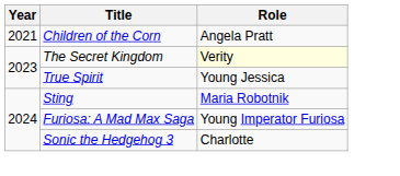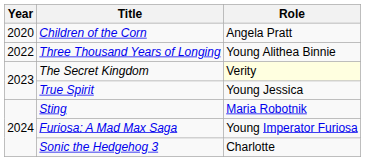Children of the Corn | Year: 2021 -> 2020
+ row: 2022 | Three Thousand Years of Longing | Young Alithea Binnie
